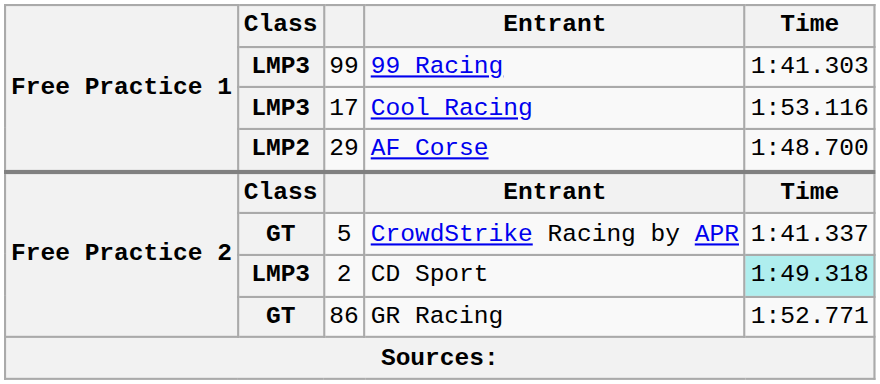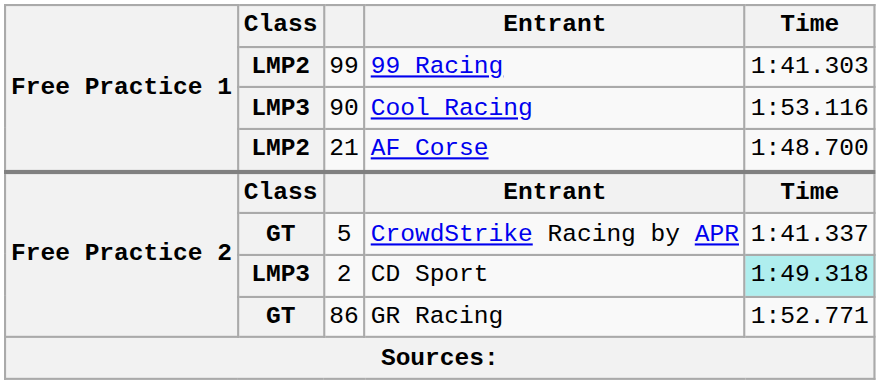99 Racing | Class: LMP3 -> LMP2
Cool Racing | column 3: 17 -> 90
AF Corse | column 3: 29 -> 21
